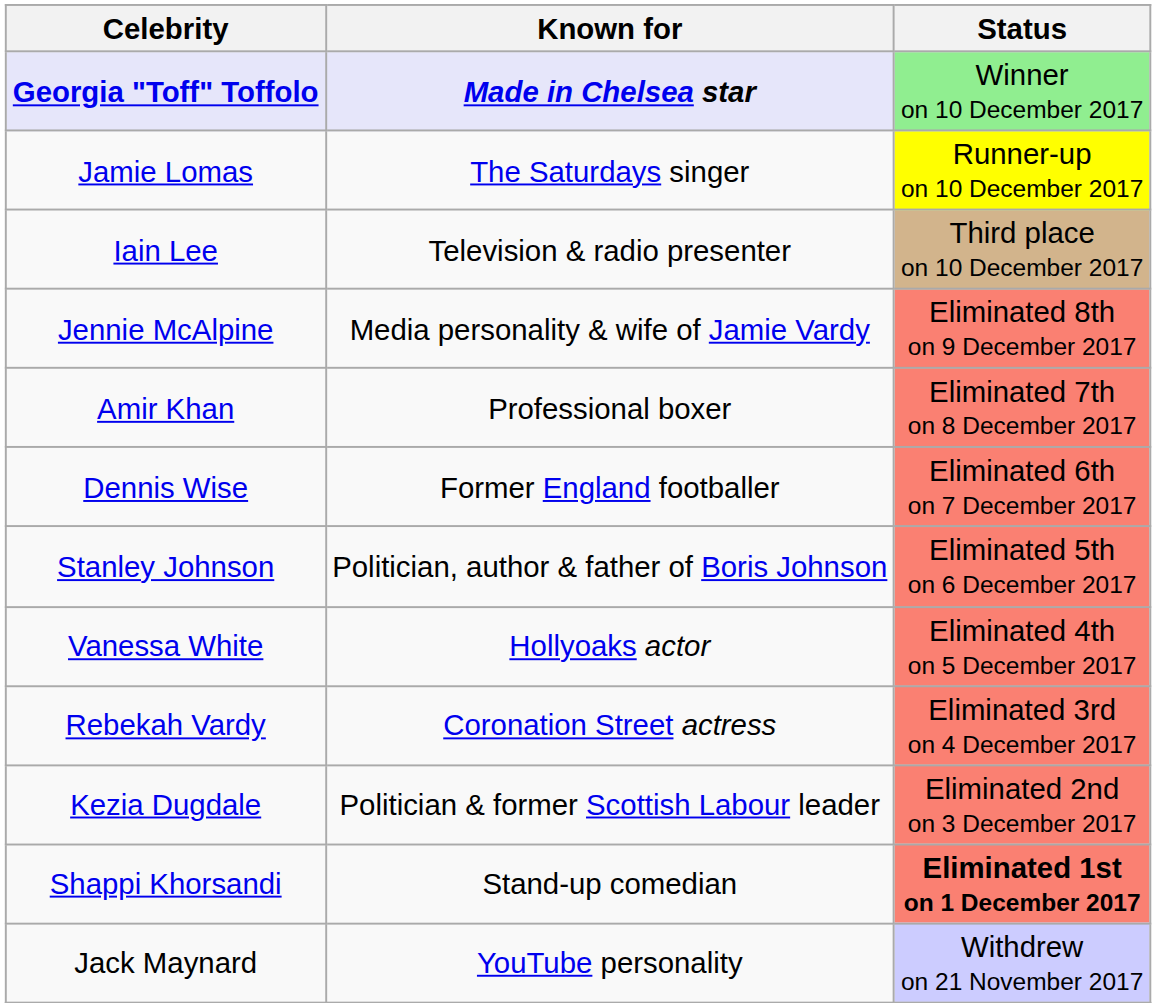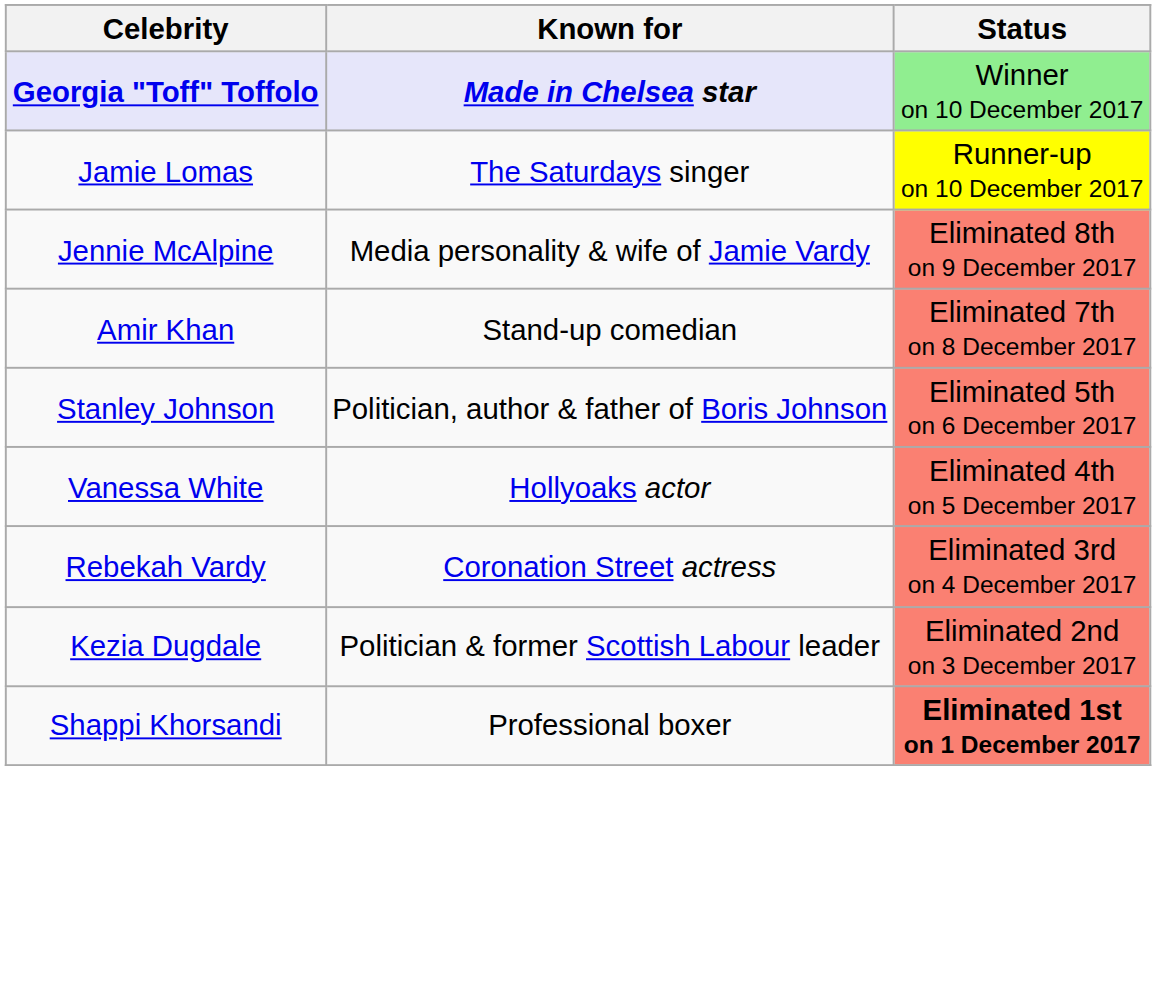- row: Iain Lee | Television & radio presenter | Third place on 10 December 2017
Amir Khan | Known for: Professional boxer -> Stand-up comedian
- row: Dennis Wise | Former England footballer | Eliminated 6th on 7 December 2017
Shappi Khorsandi | Known for: Stand-up comedian -> Professional boxer
- row: Jack Maynard | YouTube personality | Withdrew on 21 November 2017
